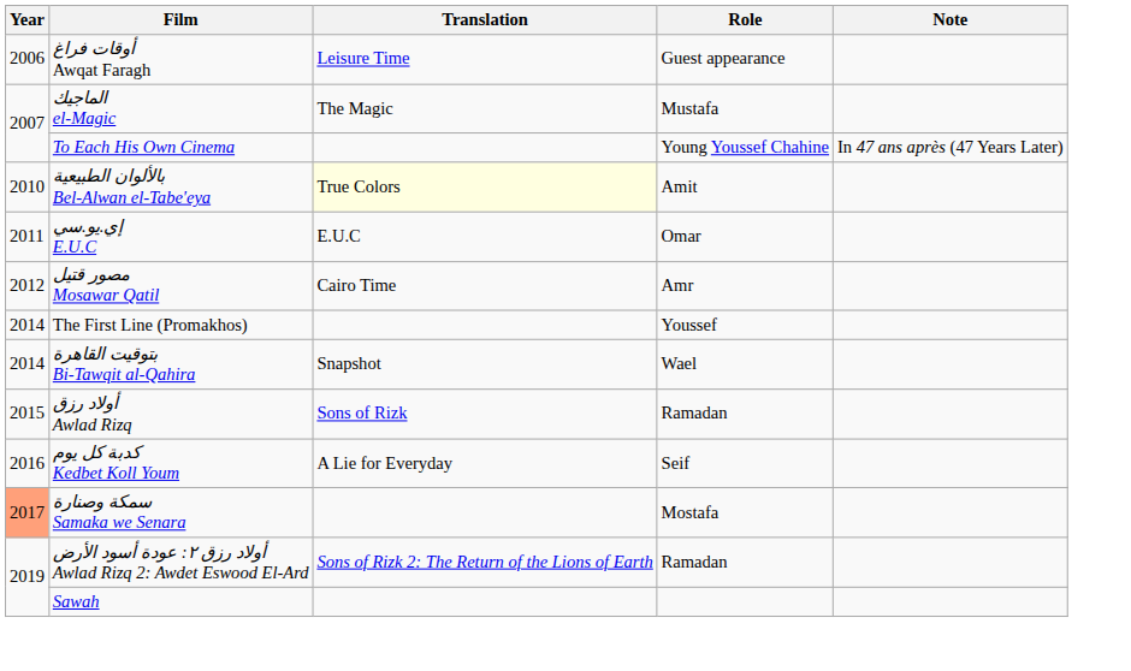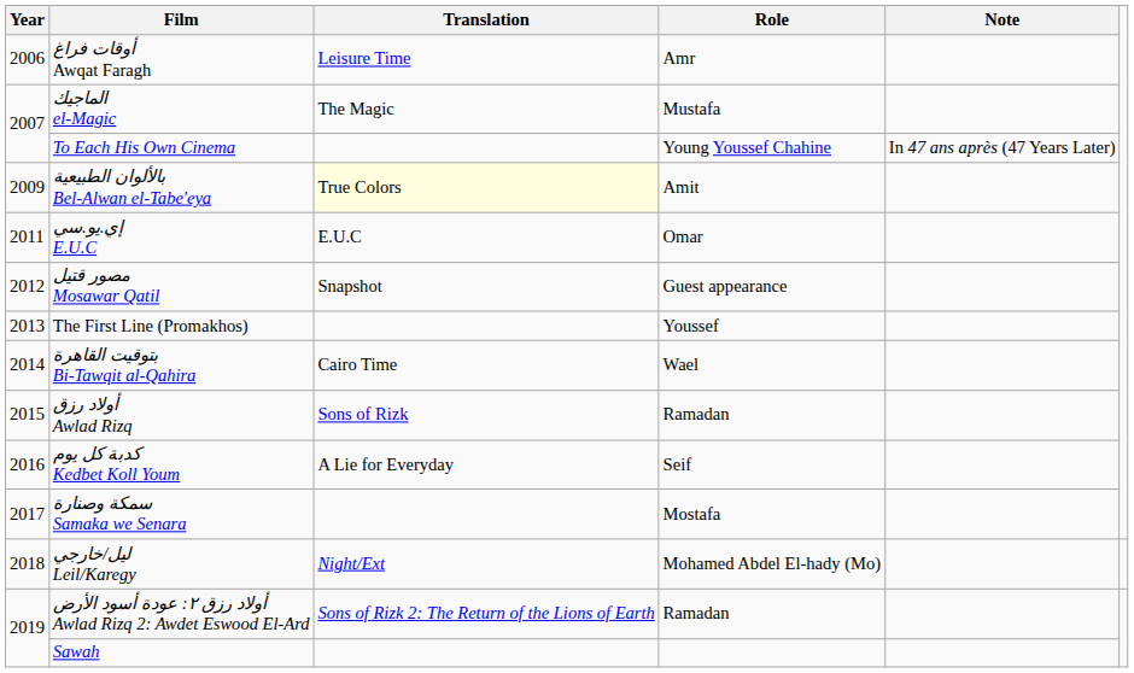أوقات فراغ Awqat Faragh | Role: Guest appearance -> Amr
بالألوان الطبيعية Bel-Alwan el-Tabe'eya | Year: 2010 -> 2009
مصور قتيل Mosawar Qatil | Translation: Cairo Time -> Snapshot
مصور قتيل Mosawar Qatil | Role: Amr -> Guest appearance
The First Line (Promakhos) | Year: 2014 -> 2013
بتوقيت القاهرة Bi-Tawqit al-Qahira | Translation: Snapshot -> Cairo Time
سمكة وصنارة Samaka we Senara | Year: lightsalmon background -> no background
+ row: 2018 | ليل/خارجي Leil/Karegy | Night/Ext | Mohamed Abdel El-hady (Mo)
